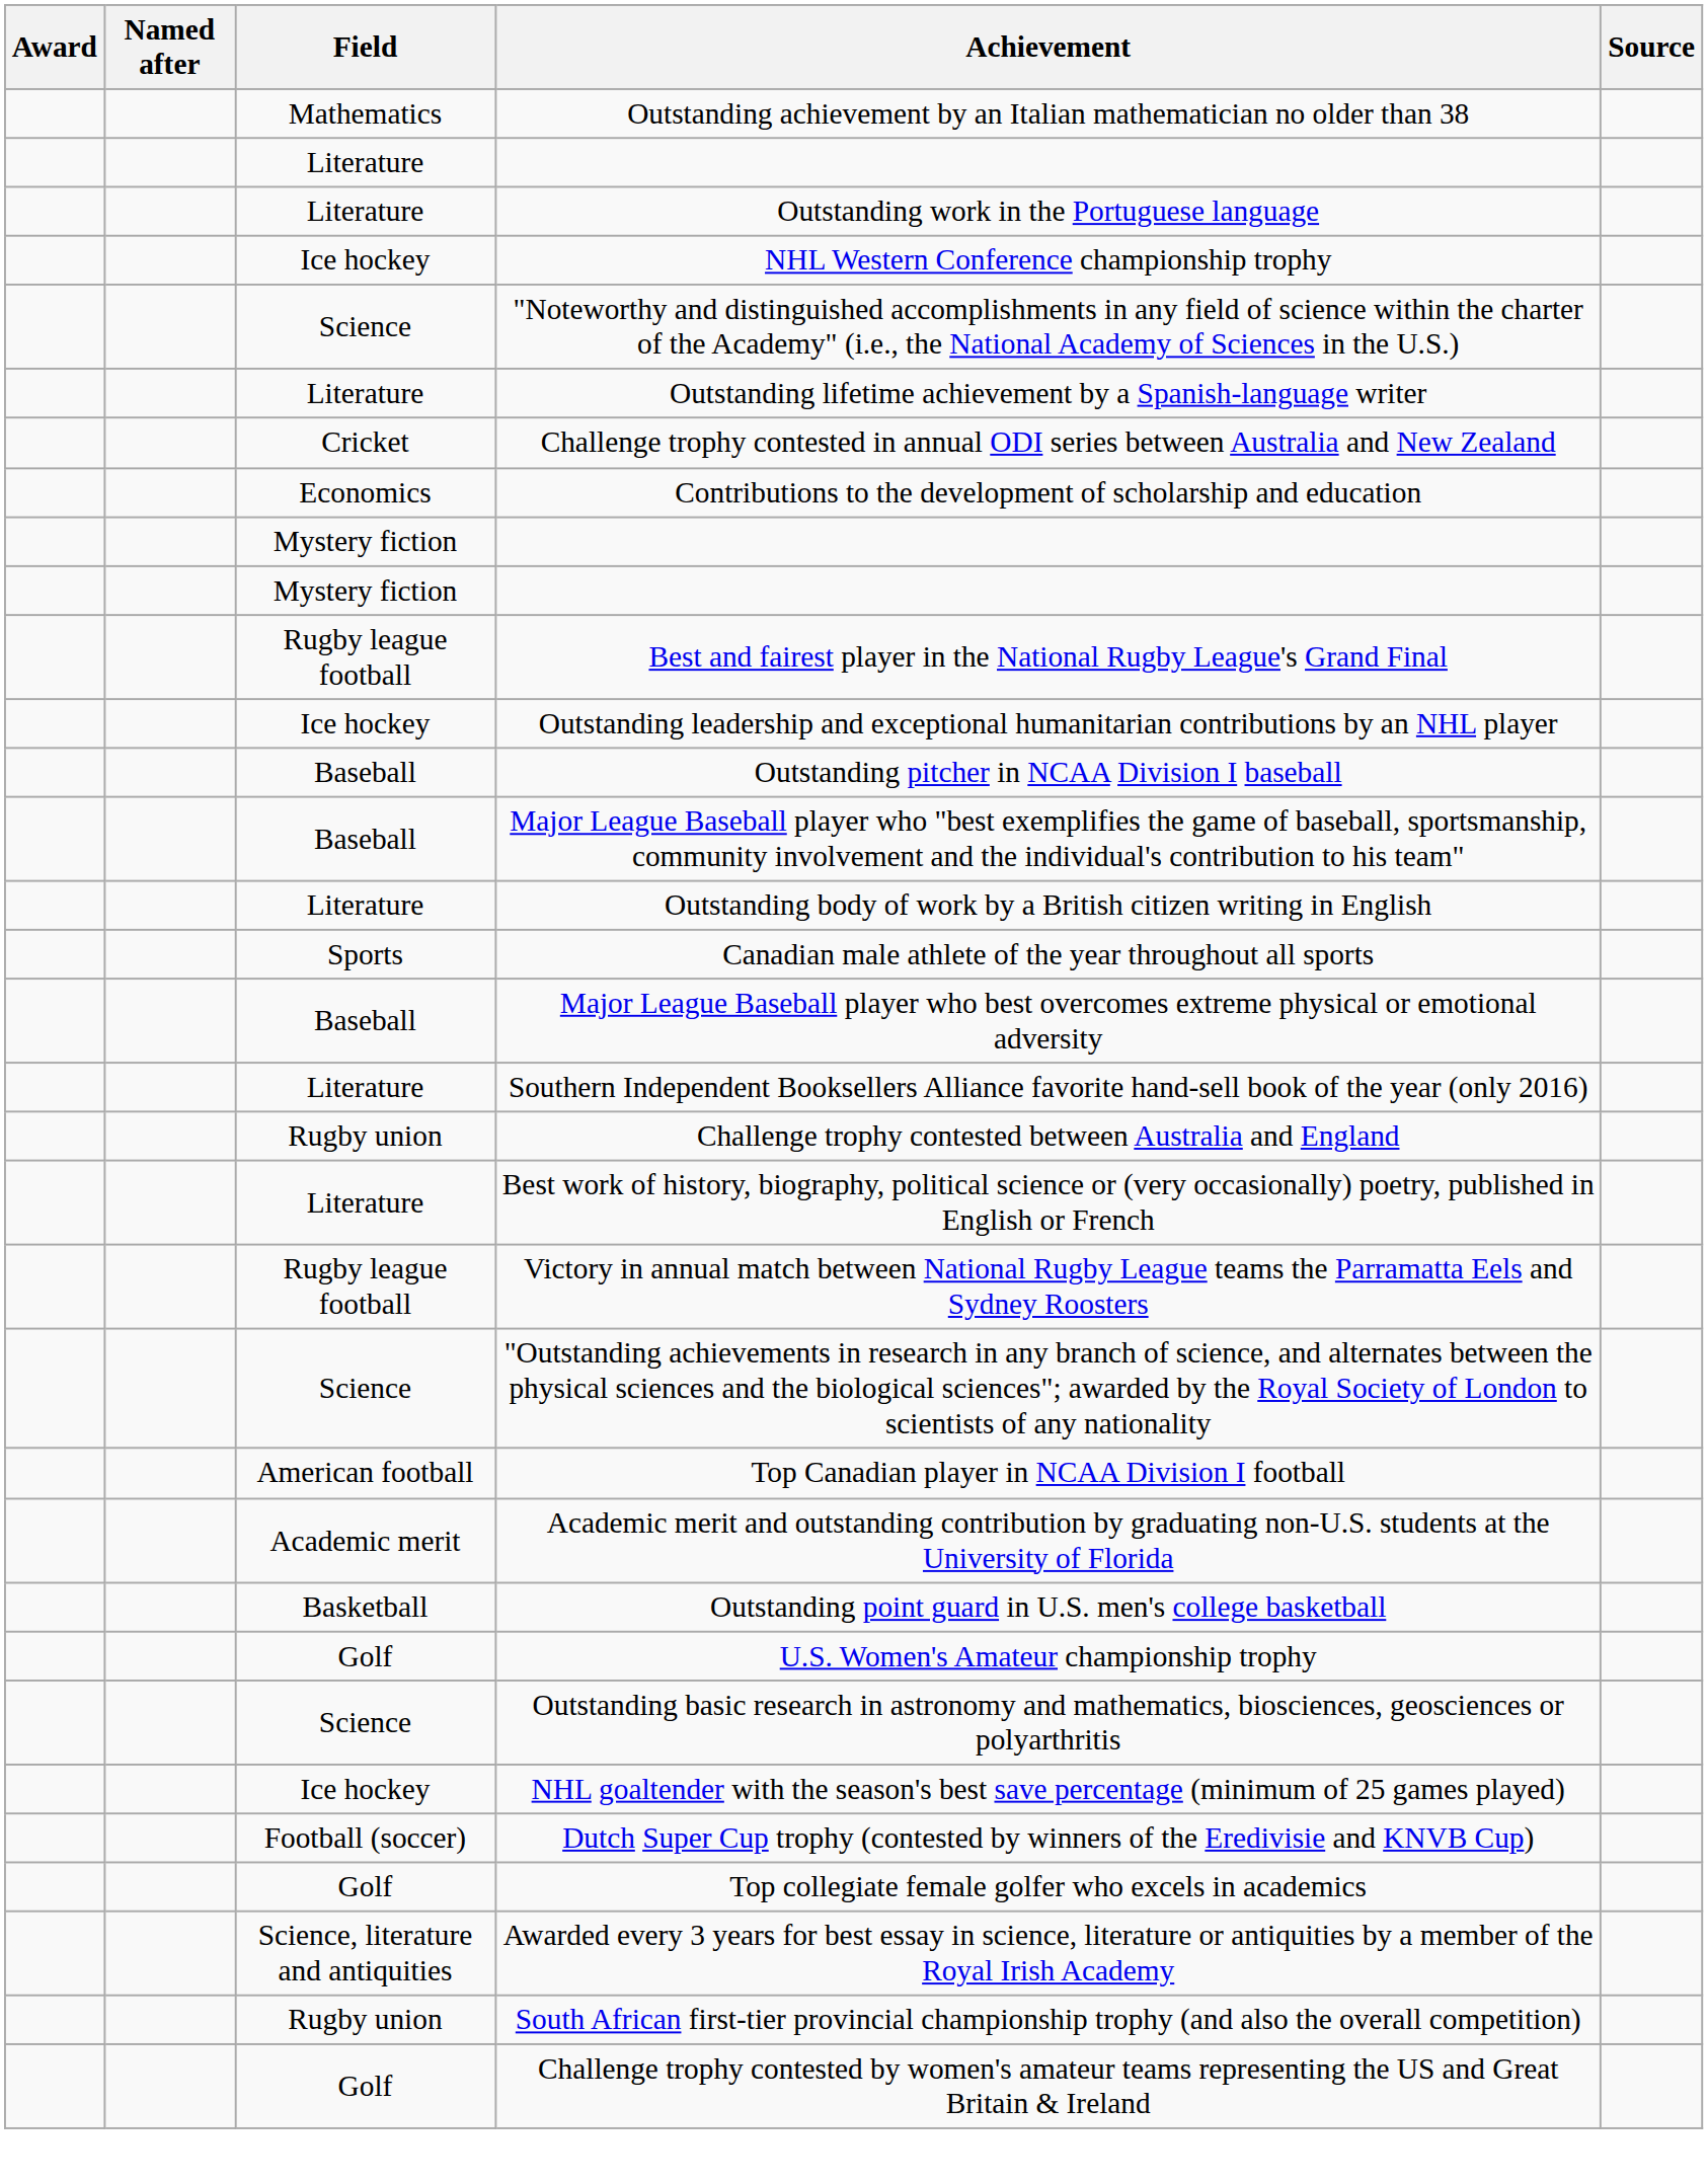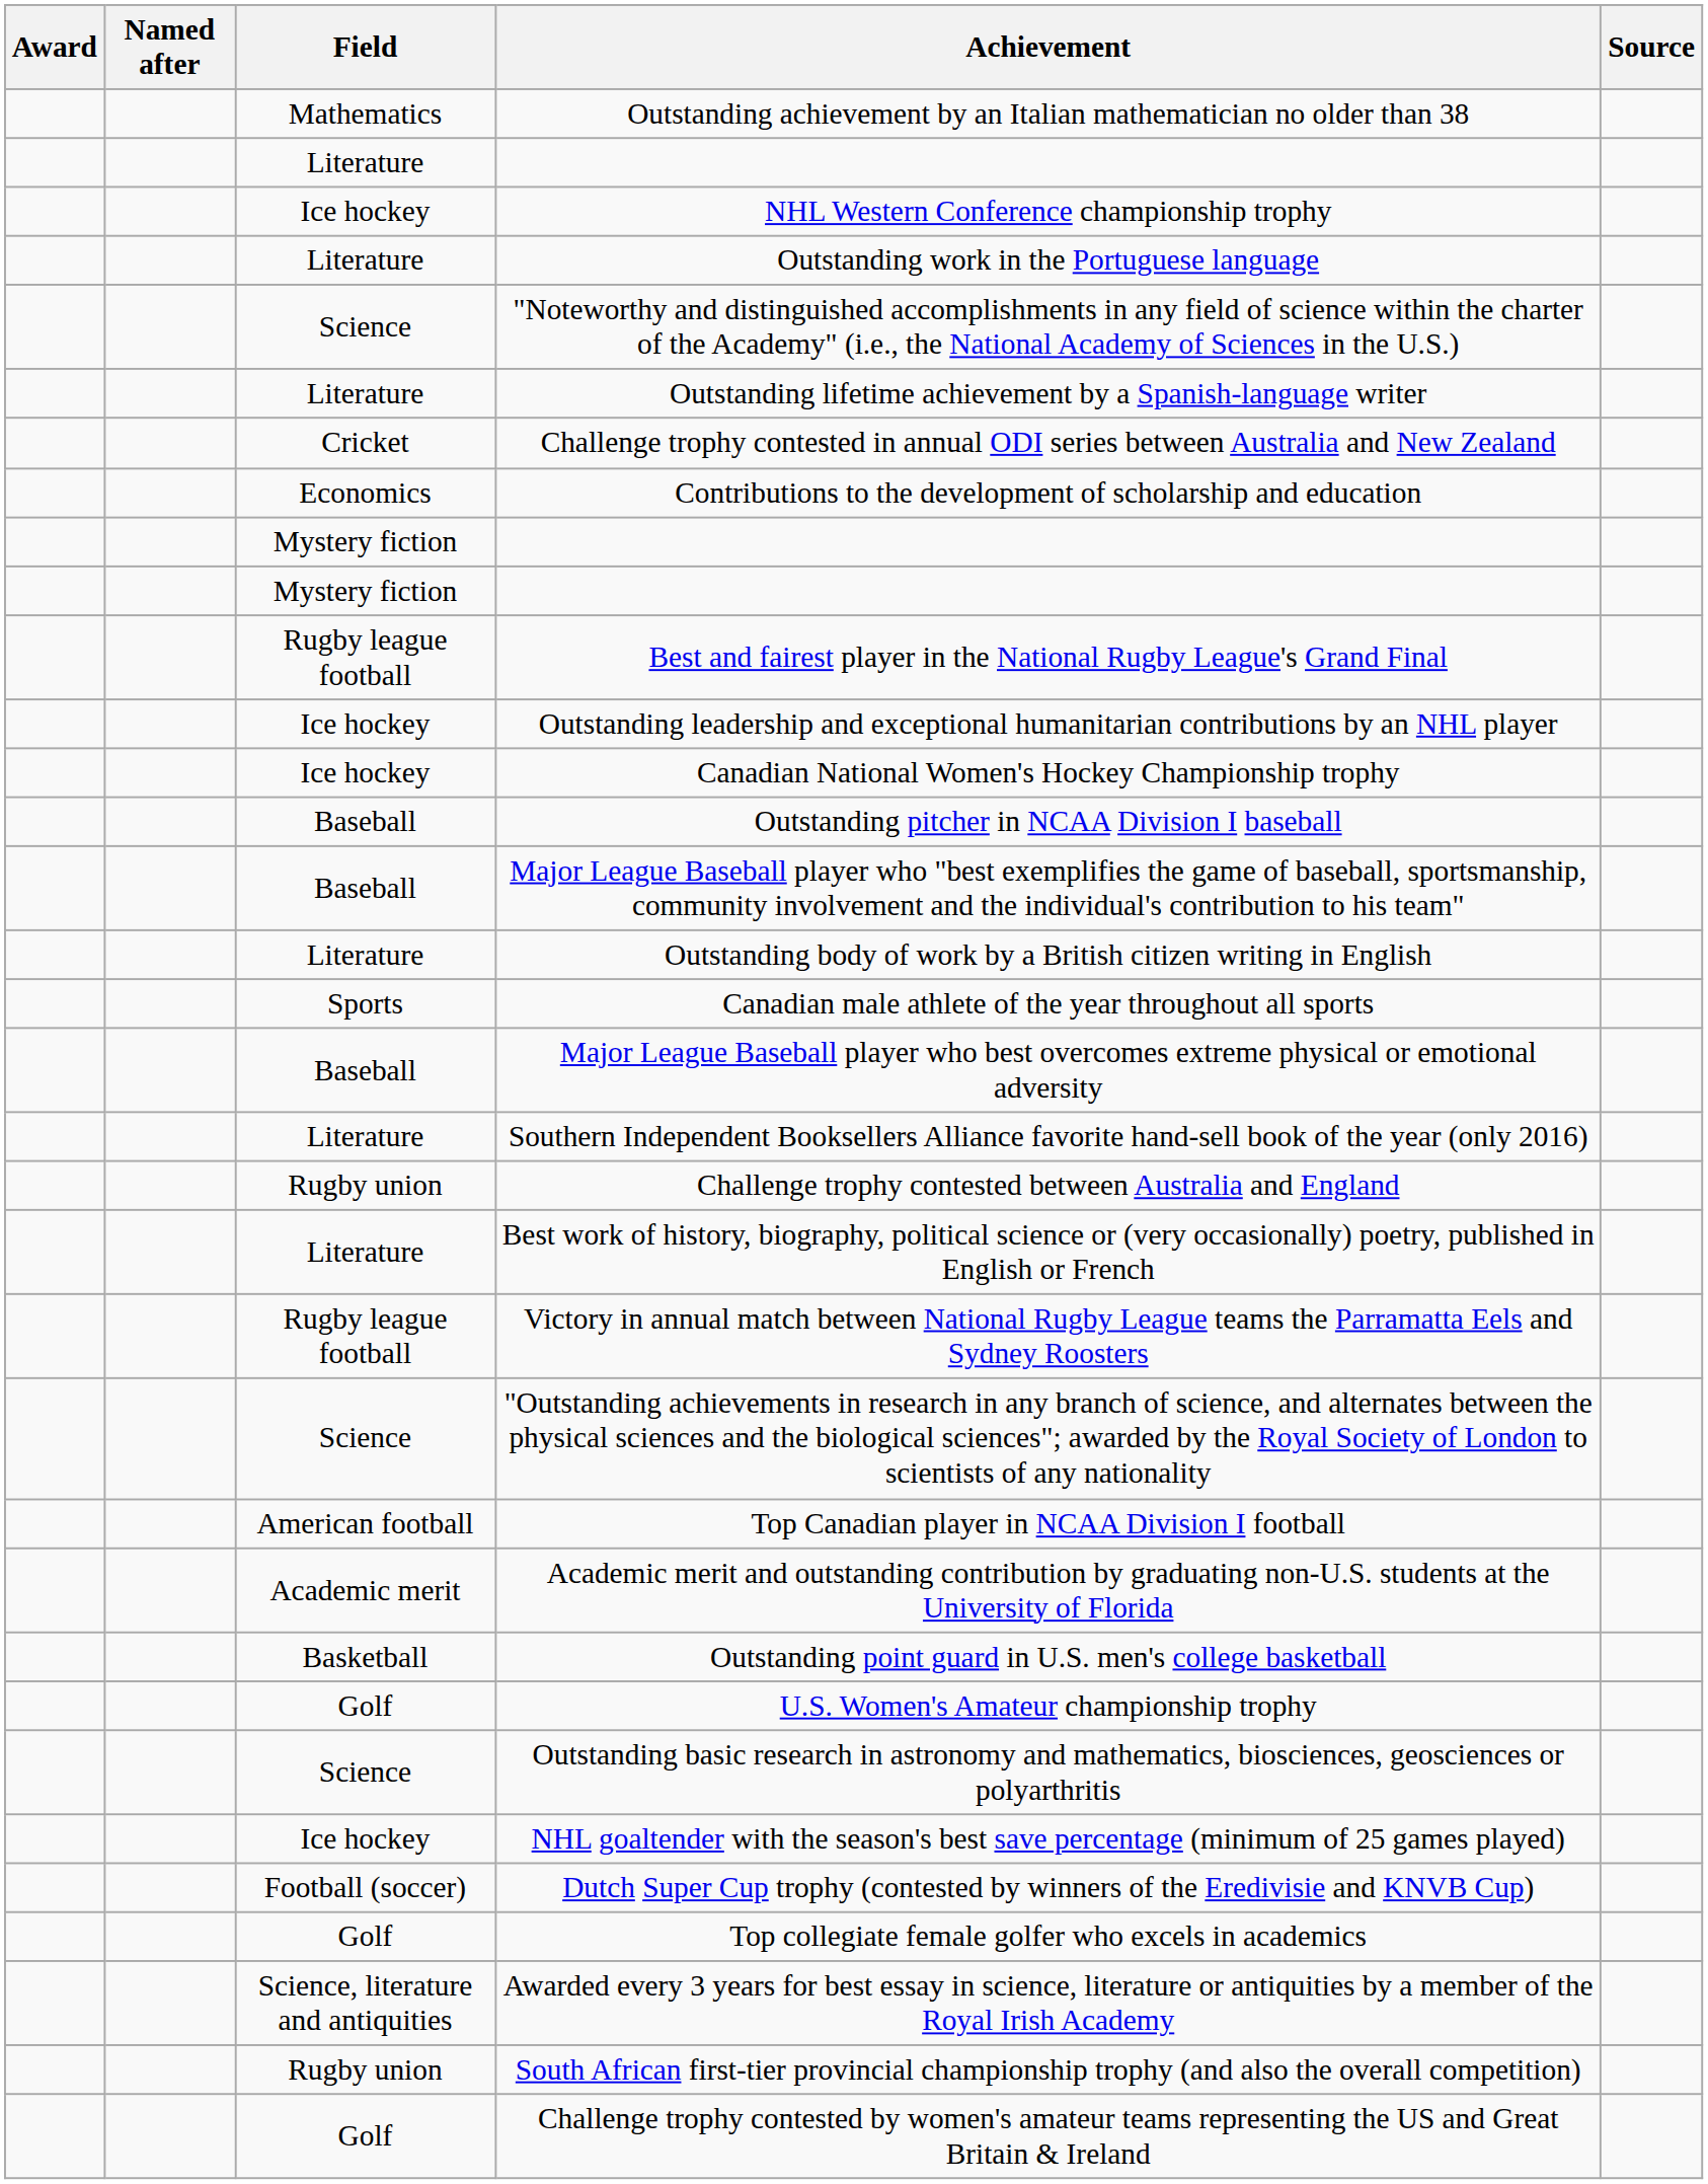rows swapped: Outstanding work in the Portuguese language <-> NHL Western Conference championship trophy
+ row: Ice hockey | Canadian National Women's Hockey Championship trophy
